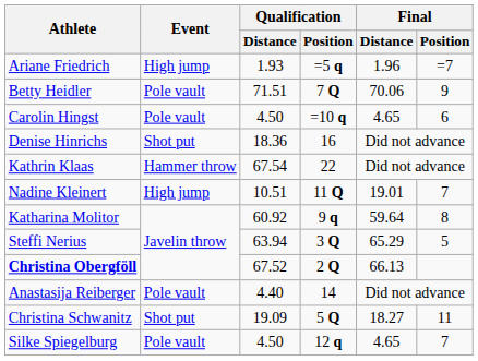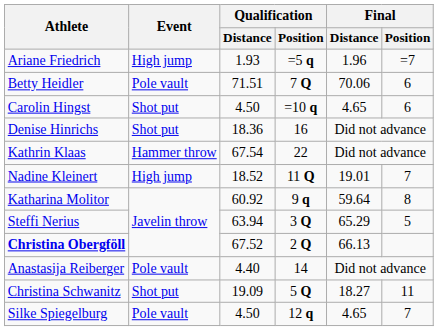Betty Heidler | Final / Position: 9 -> 6
Carolin Hingst | Event: Pole vault -> Shot put
Nadine Kleinert | Qualification / Distance: 10.51 -> 18.52
